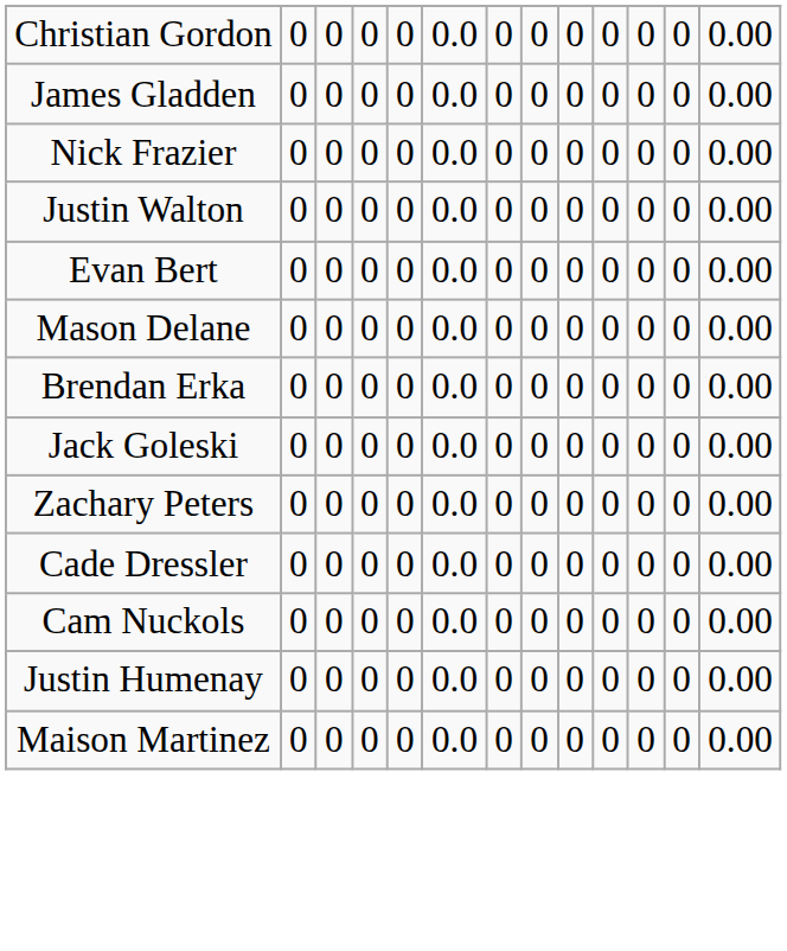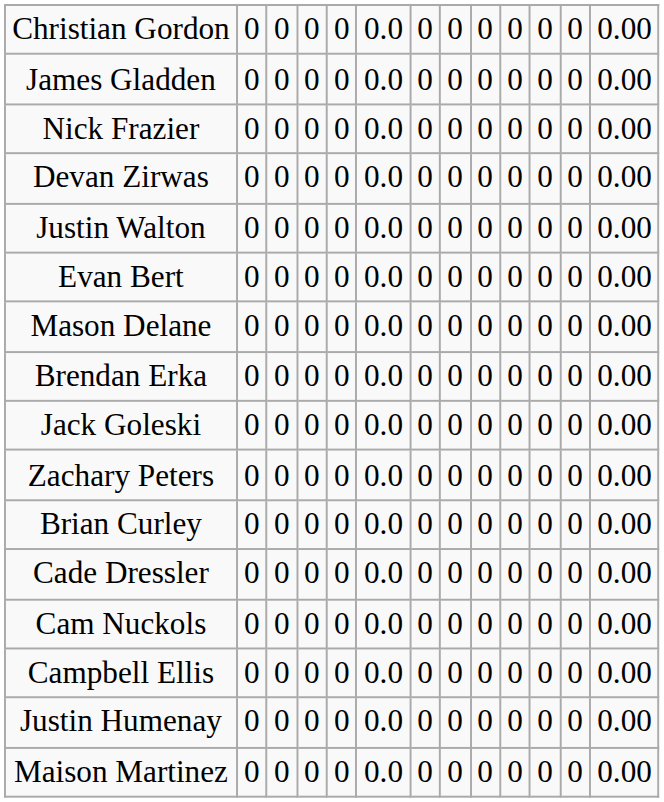+ row: Devan Zirwas | 0 | 0 | 0 | 0 | 0.0 | 0 | 0 | 0 | 0 | 0 | 0 | 0.00
+ row: Brian Curley | 0 | 0 | 0 | 0 | 0.0 | 0 | 0 | 0 | 0 | 0 | 0 | 0.00
+ row: Campbell Ellis | 0 | 0 | 0 | 0 | 0.0 | 0 | 0 | 0 | 0 | 0 | 0 | 0.00
